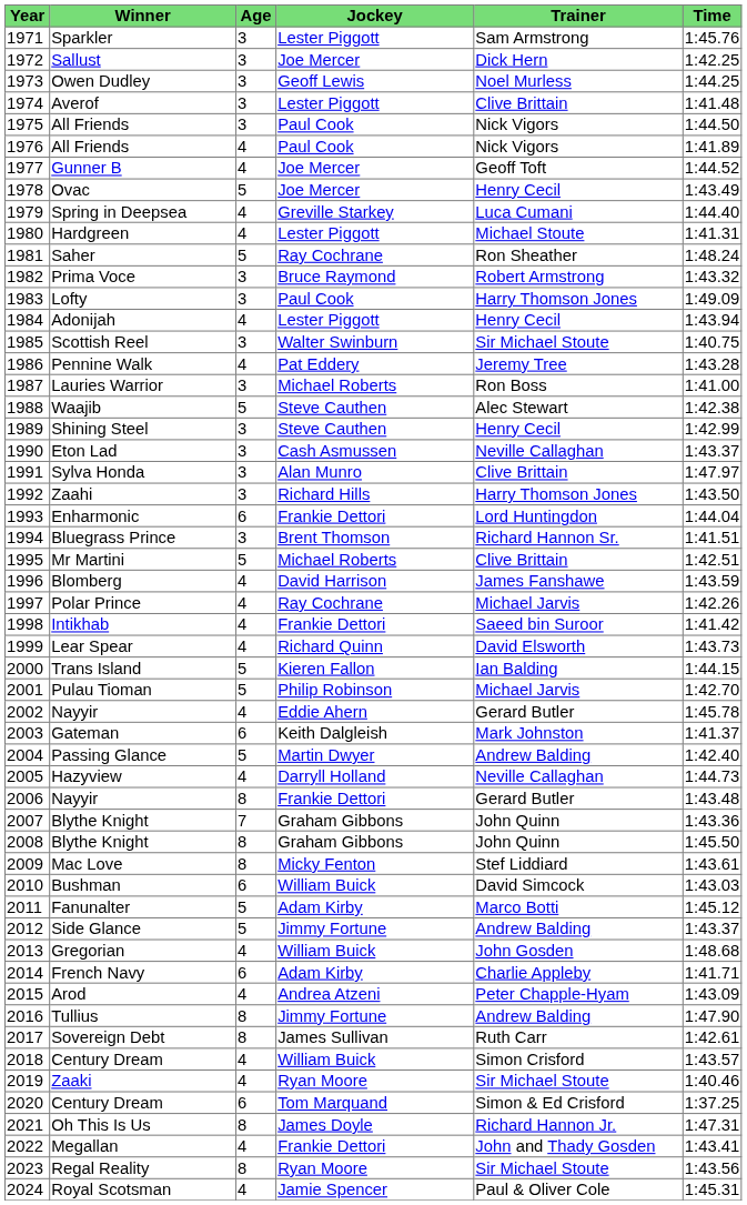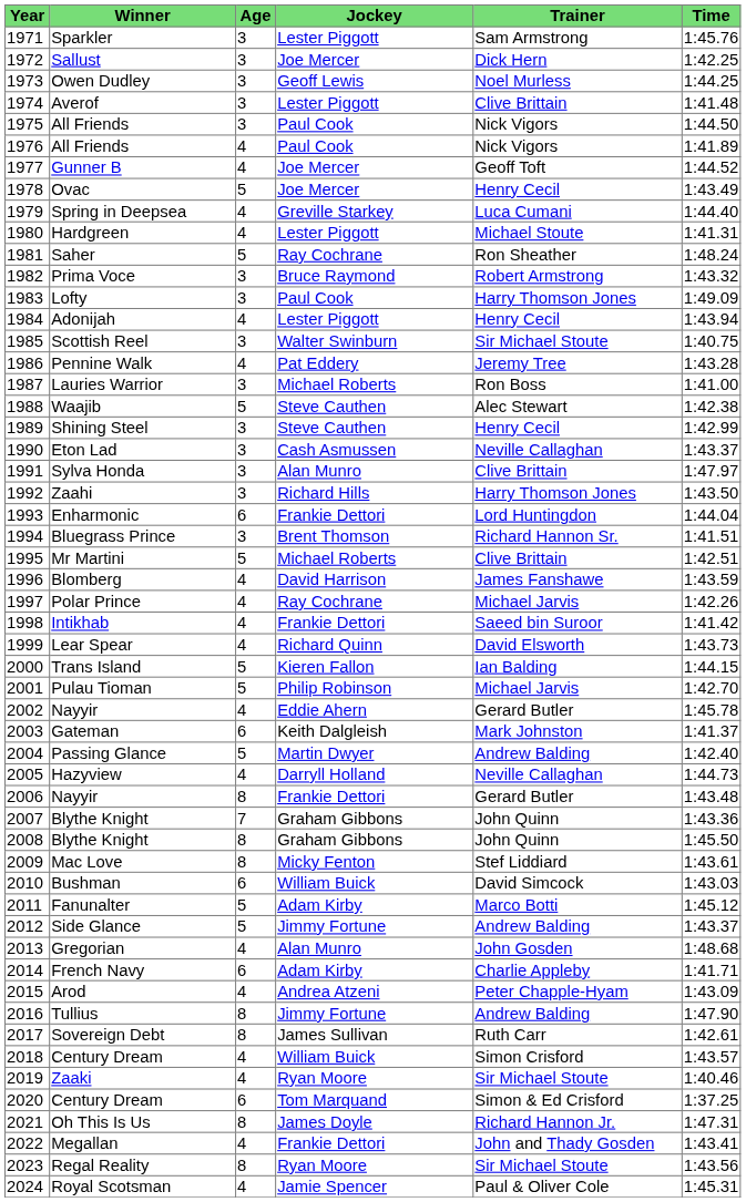Gregorian | Jockey: William Buick -> Alan Munro
